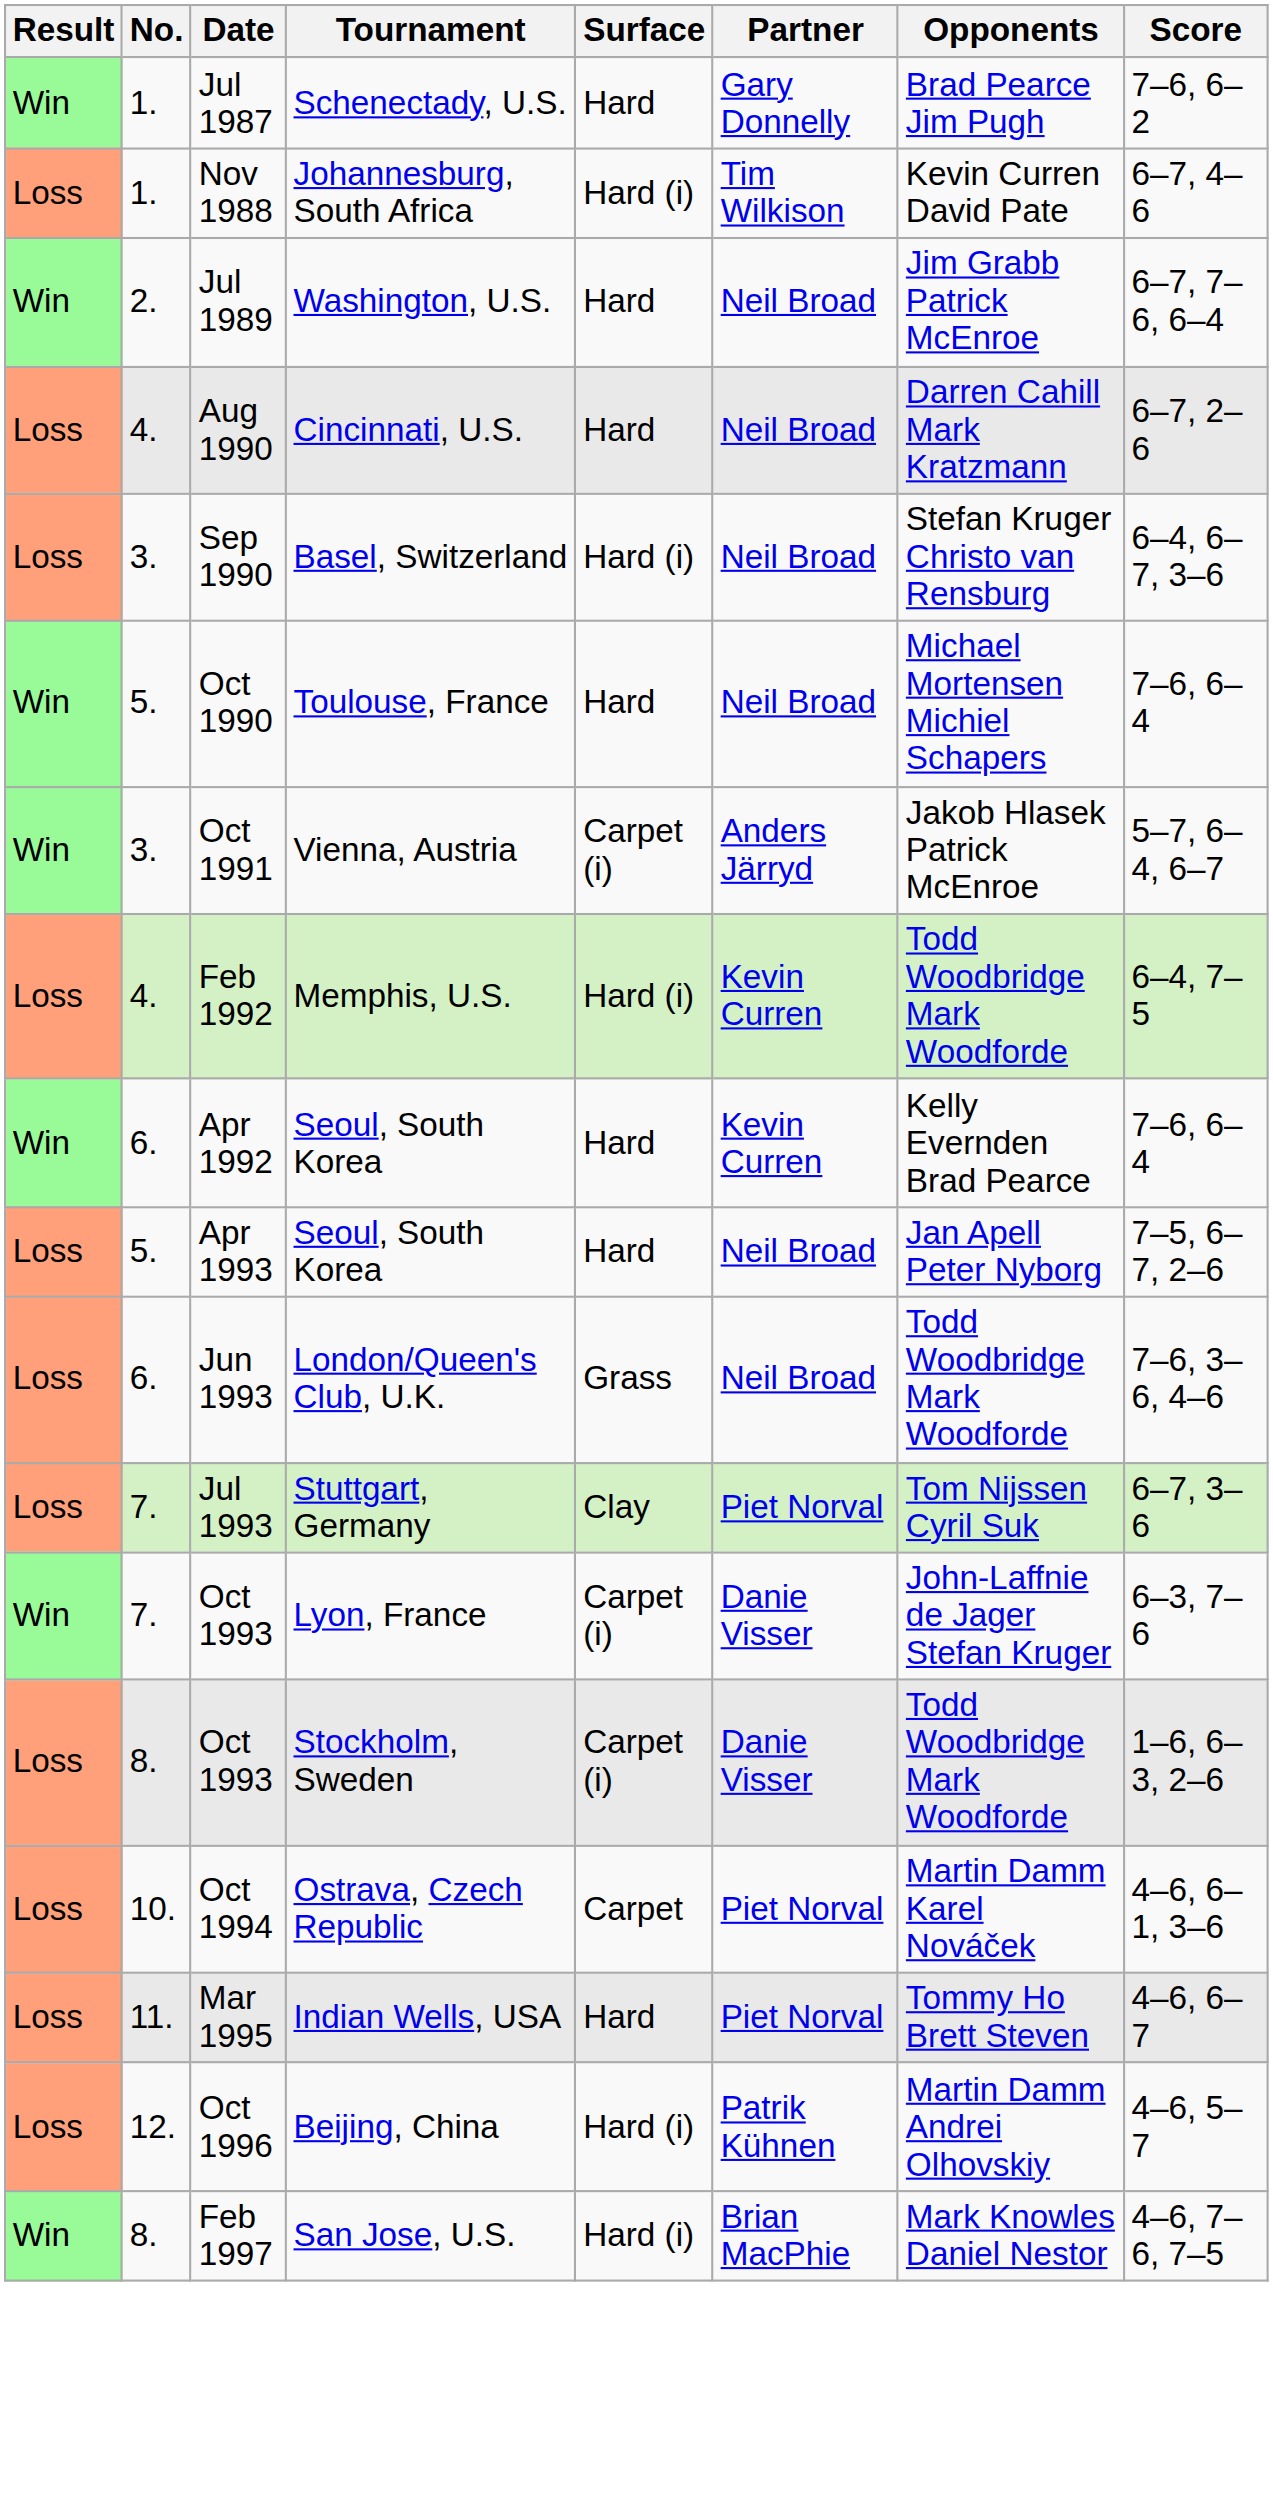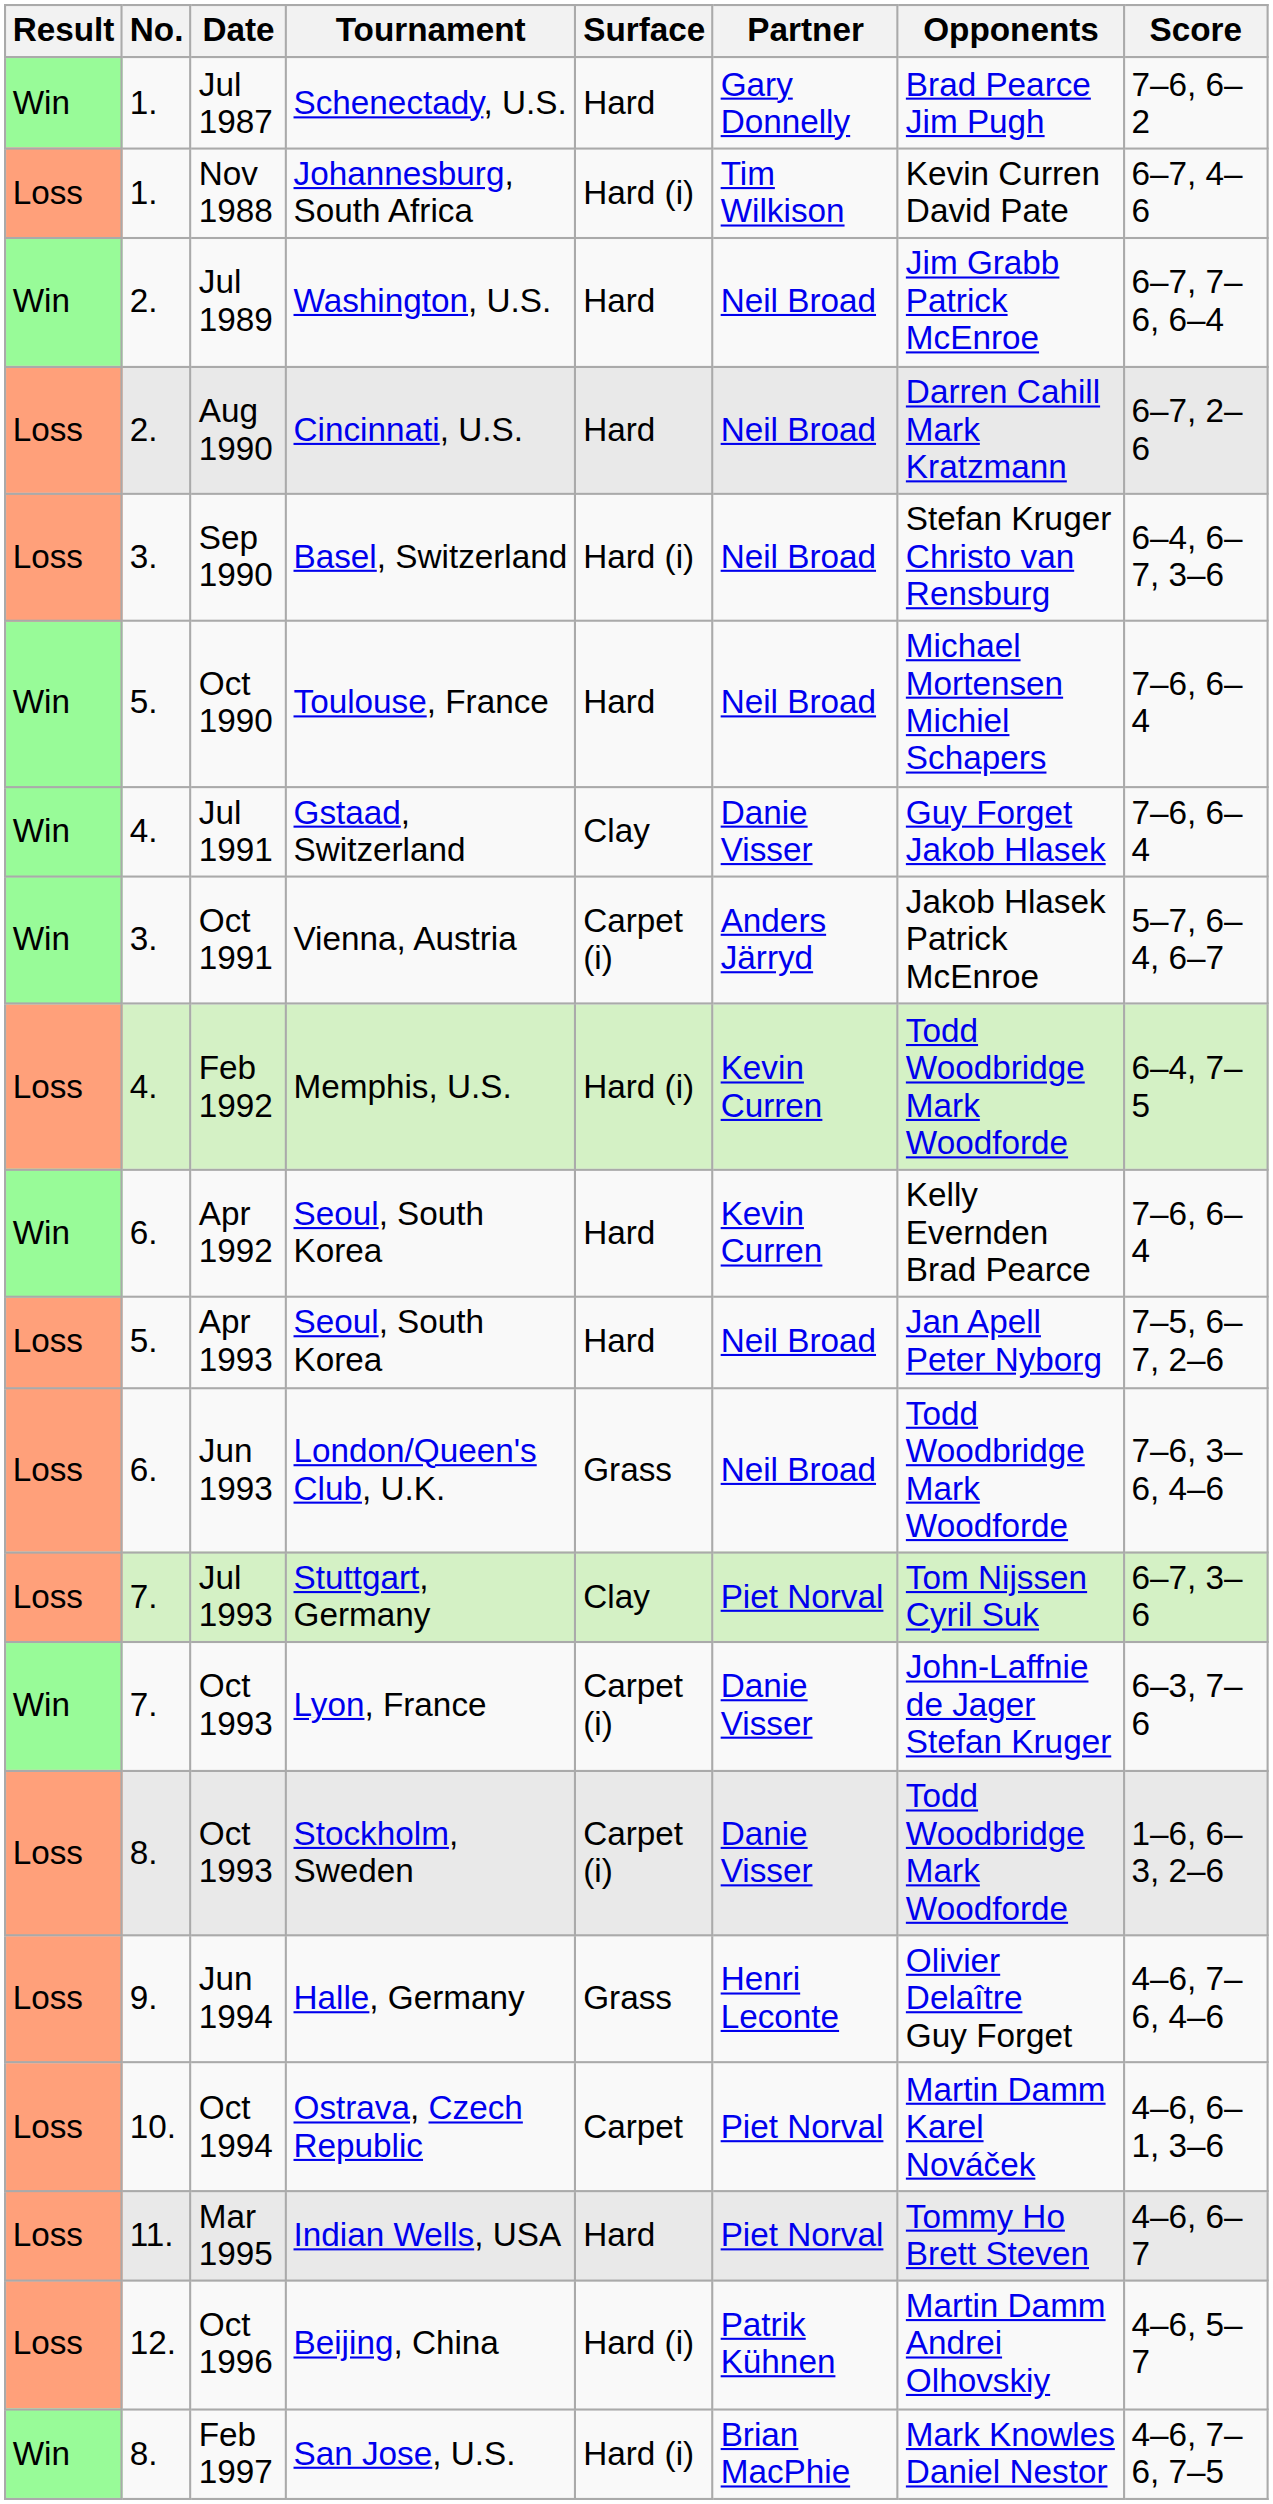Aug 1990 | No.: 4. -> 2.
+ row: Win | 4. | Jul 1991 | Gstaad, Switzerland | Clay | Danie Visser | Guy Forget Jakob Hlasek | 7–6, 6–4
+ row: Loss | 9. | Jun 1994 | Halle, Germany | Grass | Henri Leconte | Olivier Delaître Guy Forget | 4–6, 7–6, 4–6
